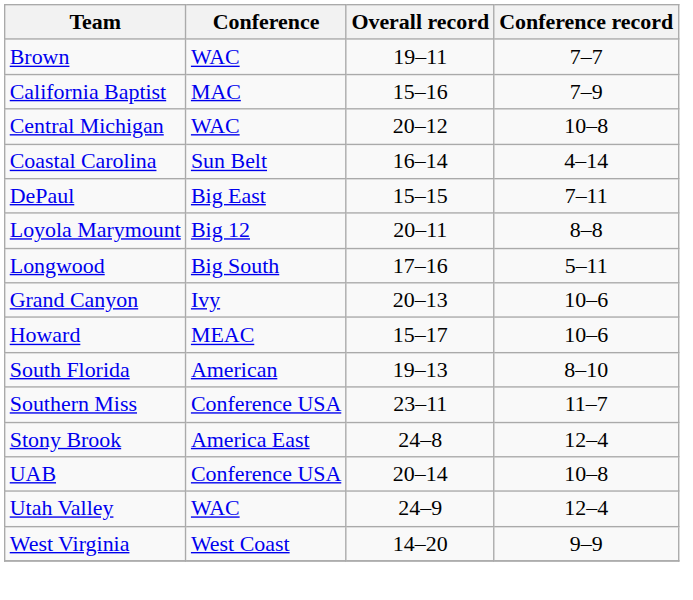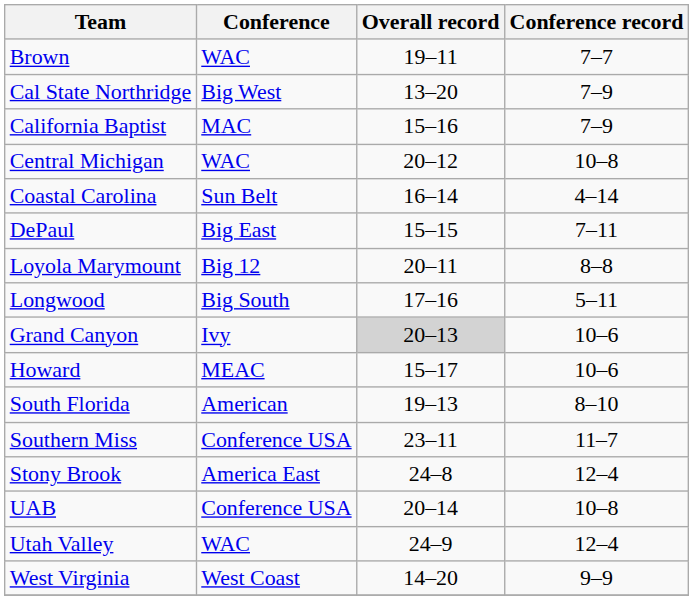+ row: Cal State Northridge | Big West | 13–20 | 7–9
Grand Canyon | Overall record: no background -> lightgrey background
